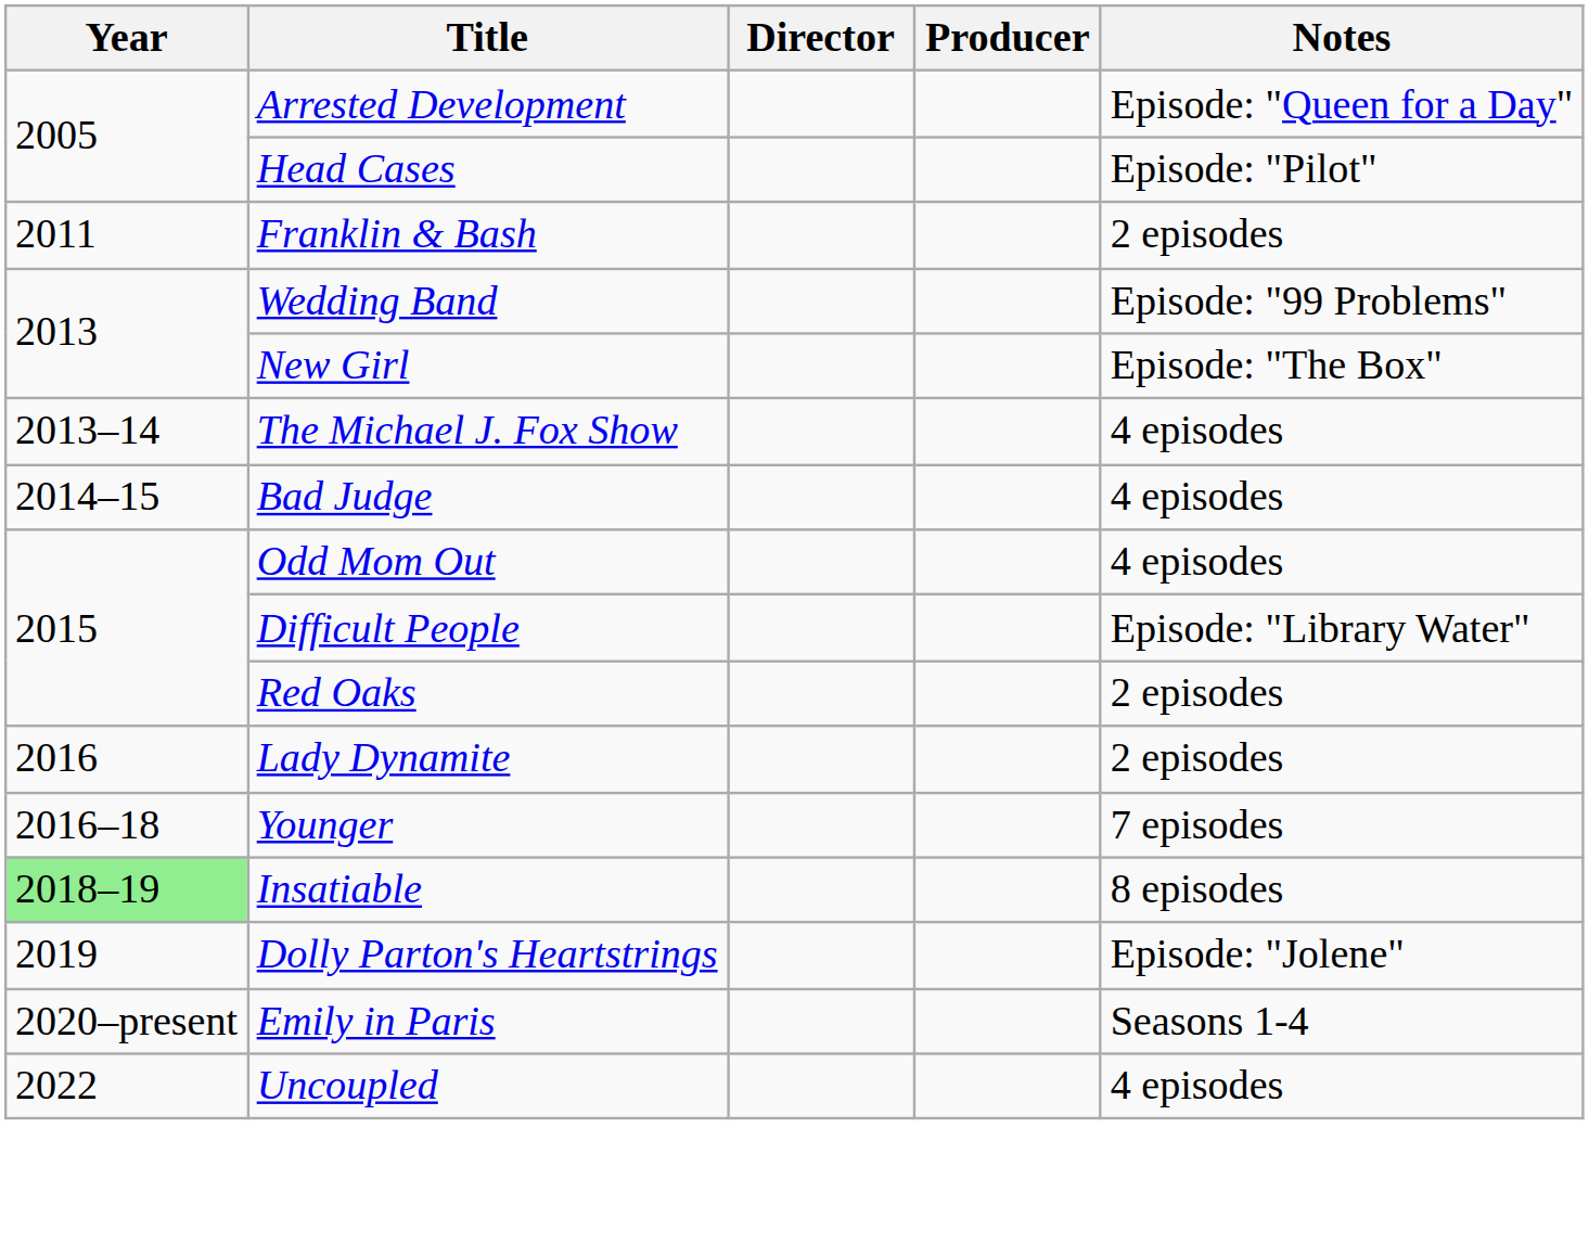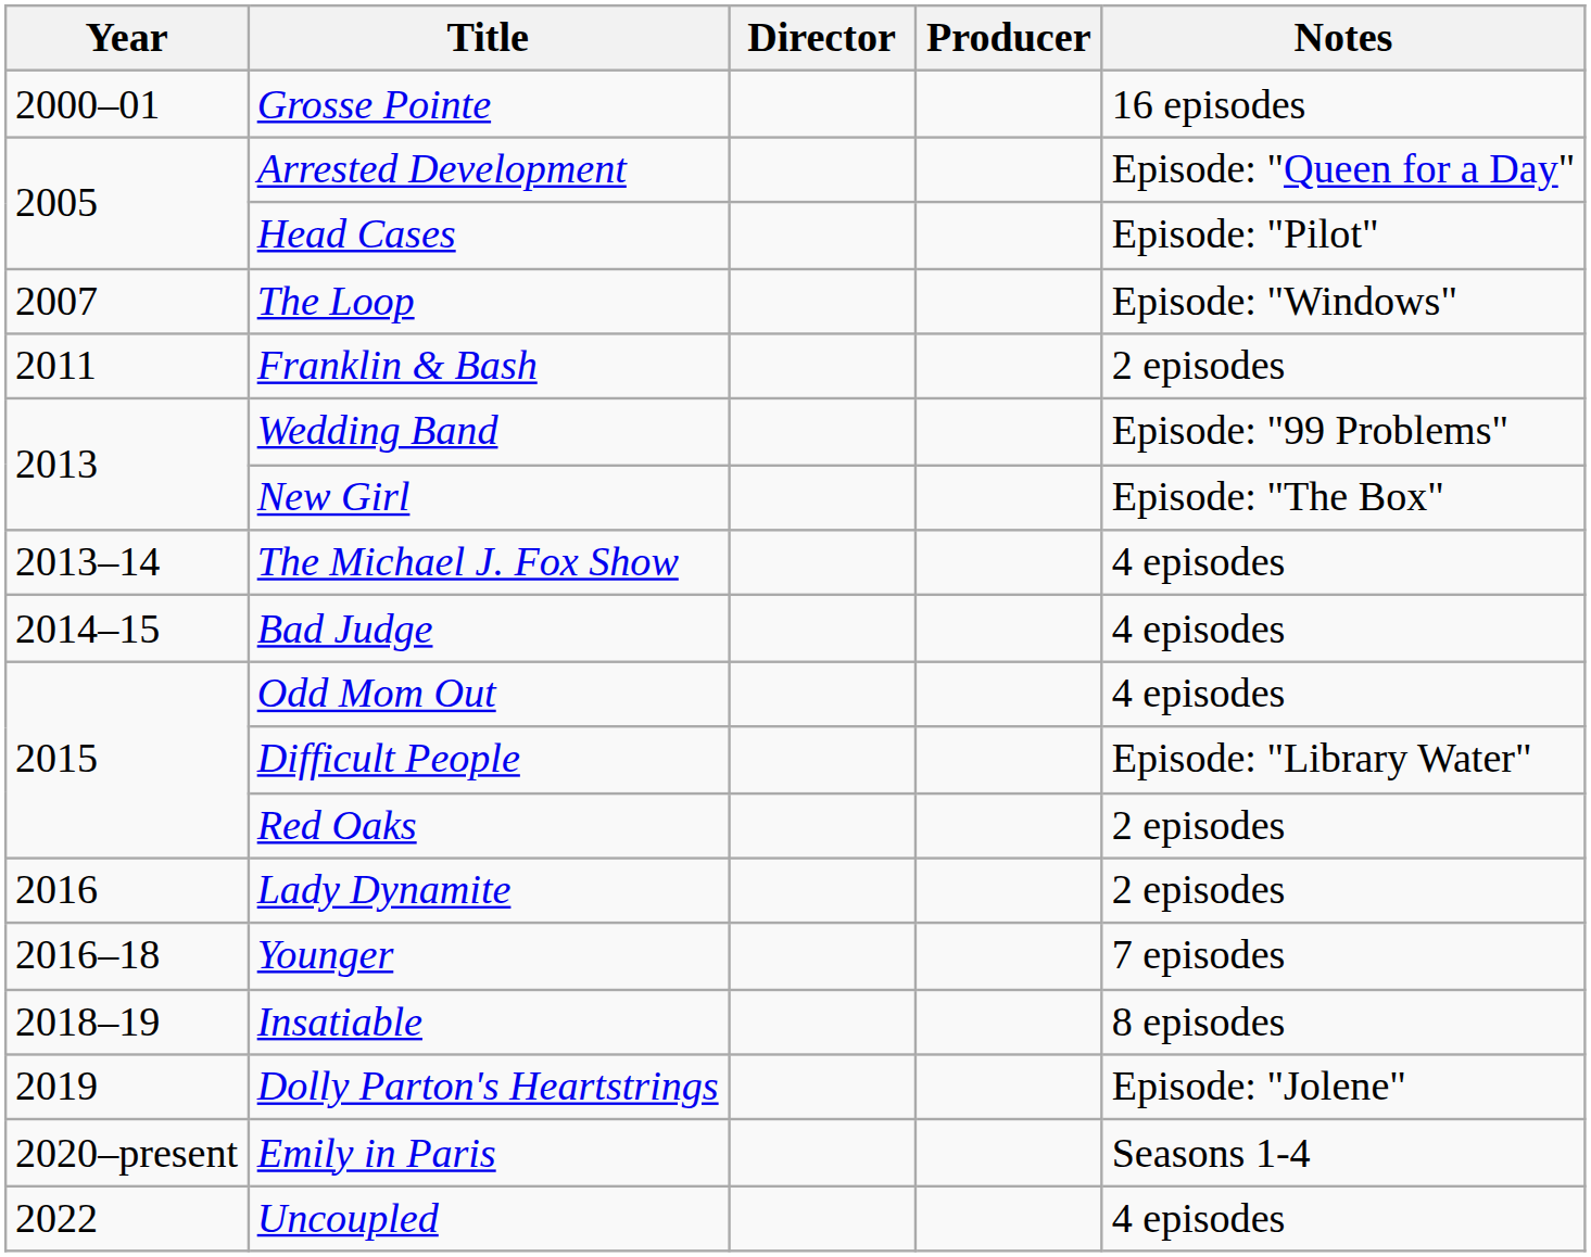+ row: 2000–01 | Grosse Pointe | 16 episodes
+ row: 2007 | The Loop | Episode: "Windows"
Insatiable | Year: lightgreen background -> no background
